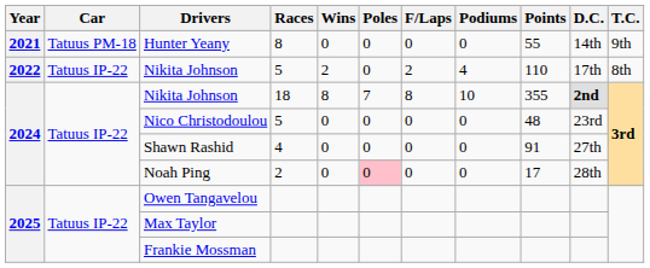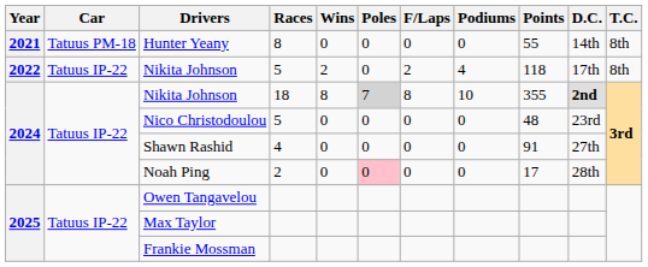Hunter Yeany | T.C.: 9th -> 8th
Nikita Johnson / 5 | Points: 110 -> 118
Nikita Johnson / 18 | Poles: no background -> lightgrey background
